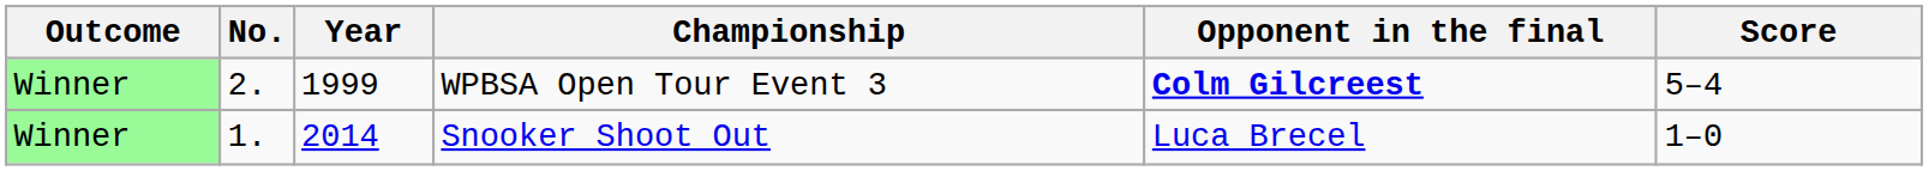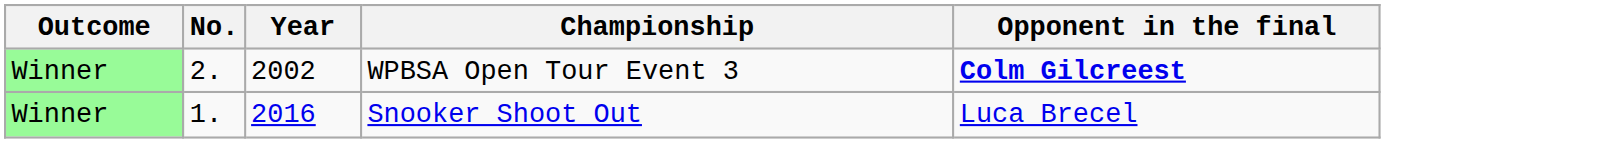- column: Score | 5–4 | 1–0
WPBSA Open Tour Event 3 | Year: 1999 -> 2002
Snooker Shoot Out | Year: 2014 -> 2016
